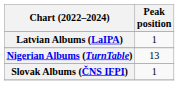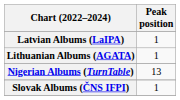+ row: Lithuanian Albums (AGATA) | 1
